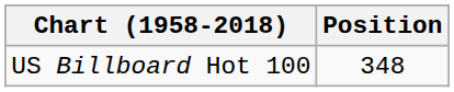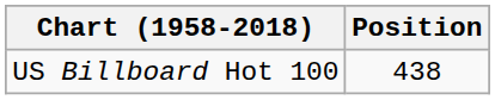US Billboard Hot 100 | Position: 348 -> 438
